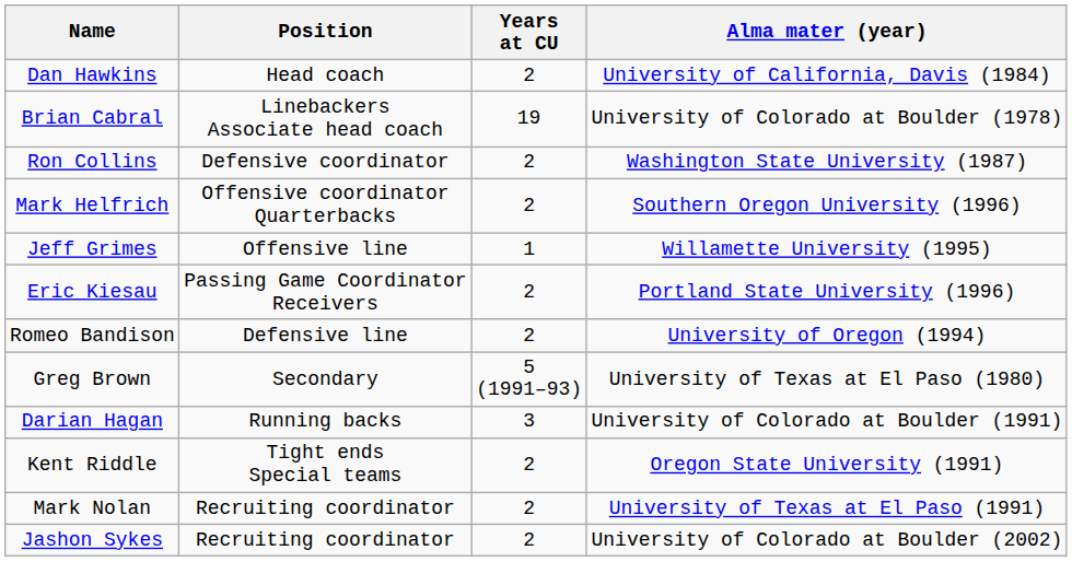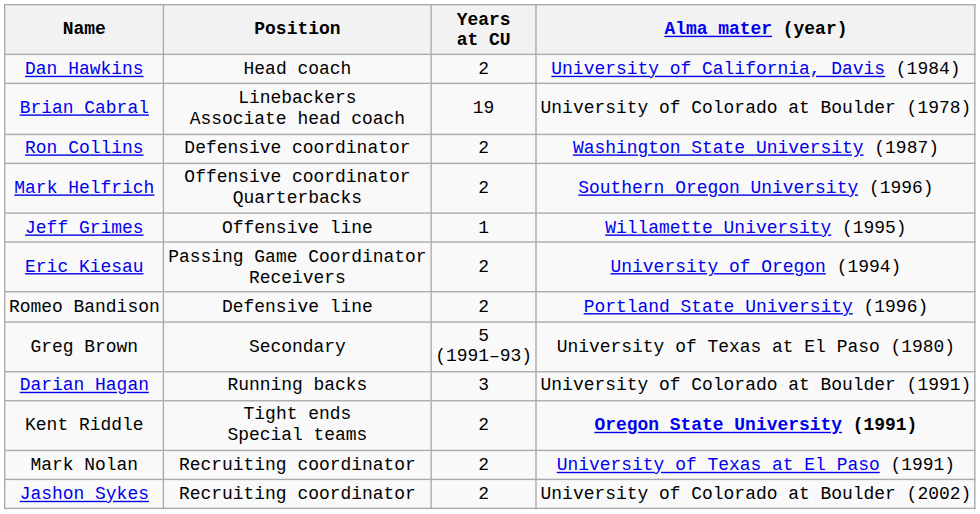Eric Kiesau | Alma mater (year): Portland State University (1996) -> University of Oregon (1994)
Romeo Bandison | Alma mater (year): University of Oregon (1994) -> Portland State University (1996)
Kent Riddle | Alma mater (year): normal -> bold
